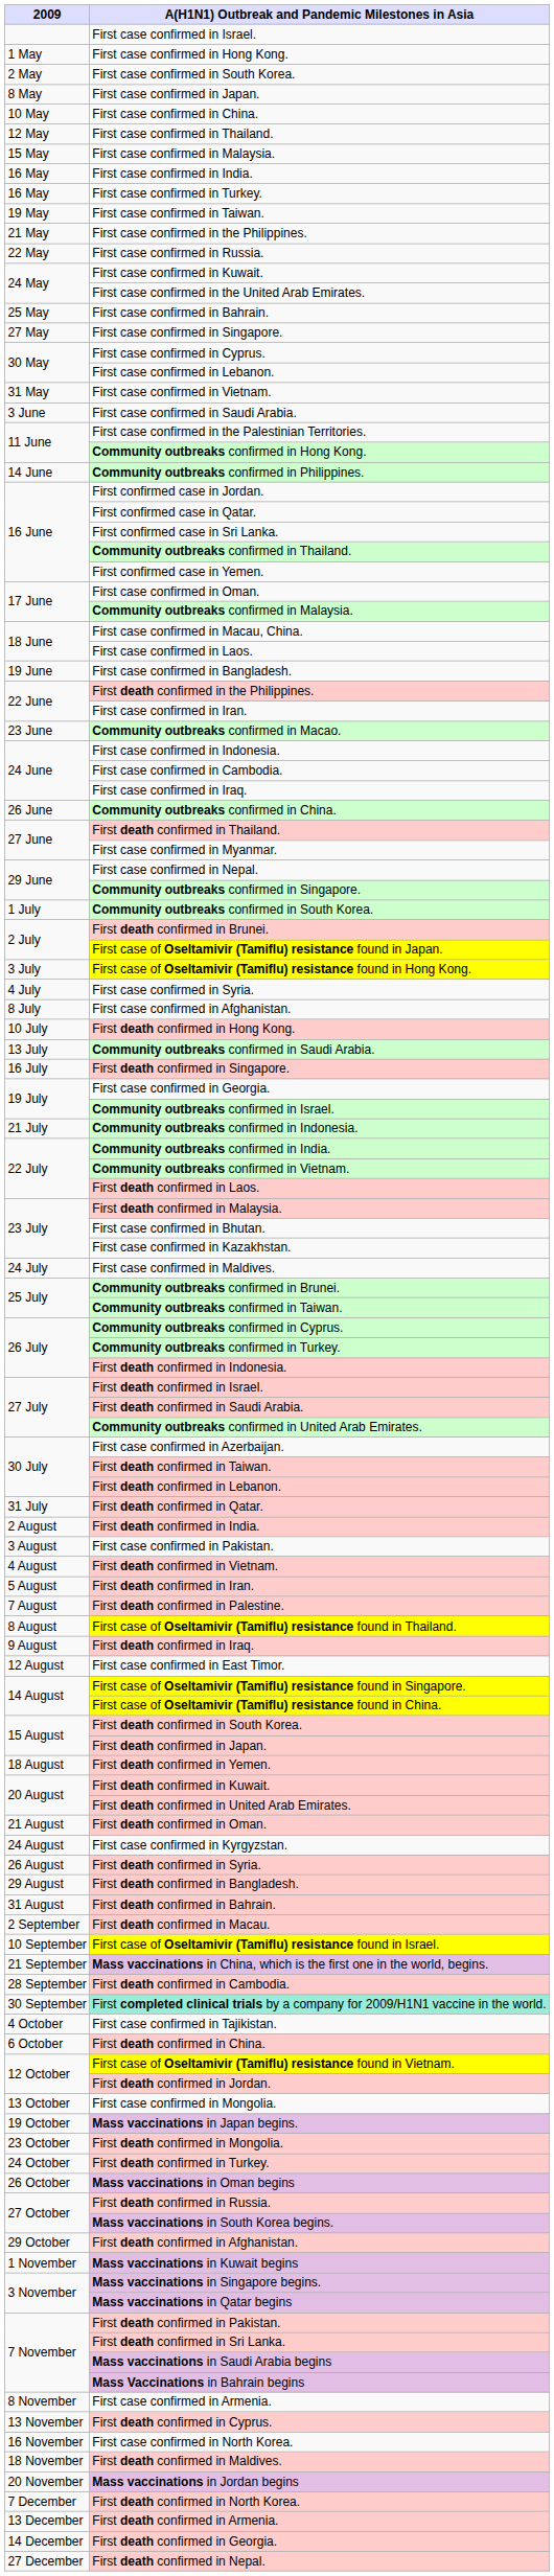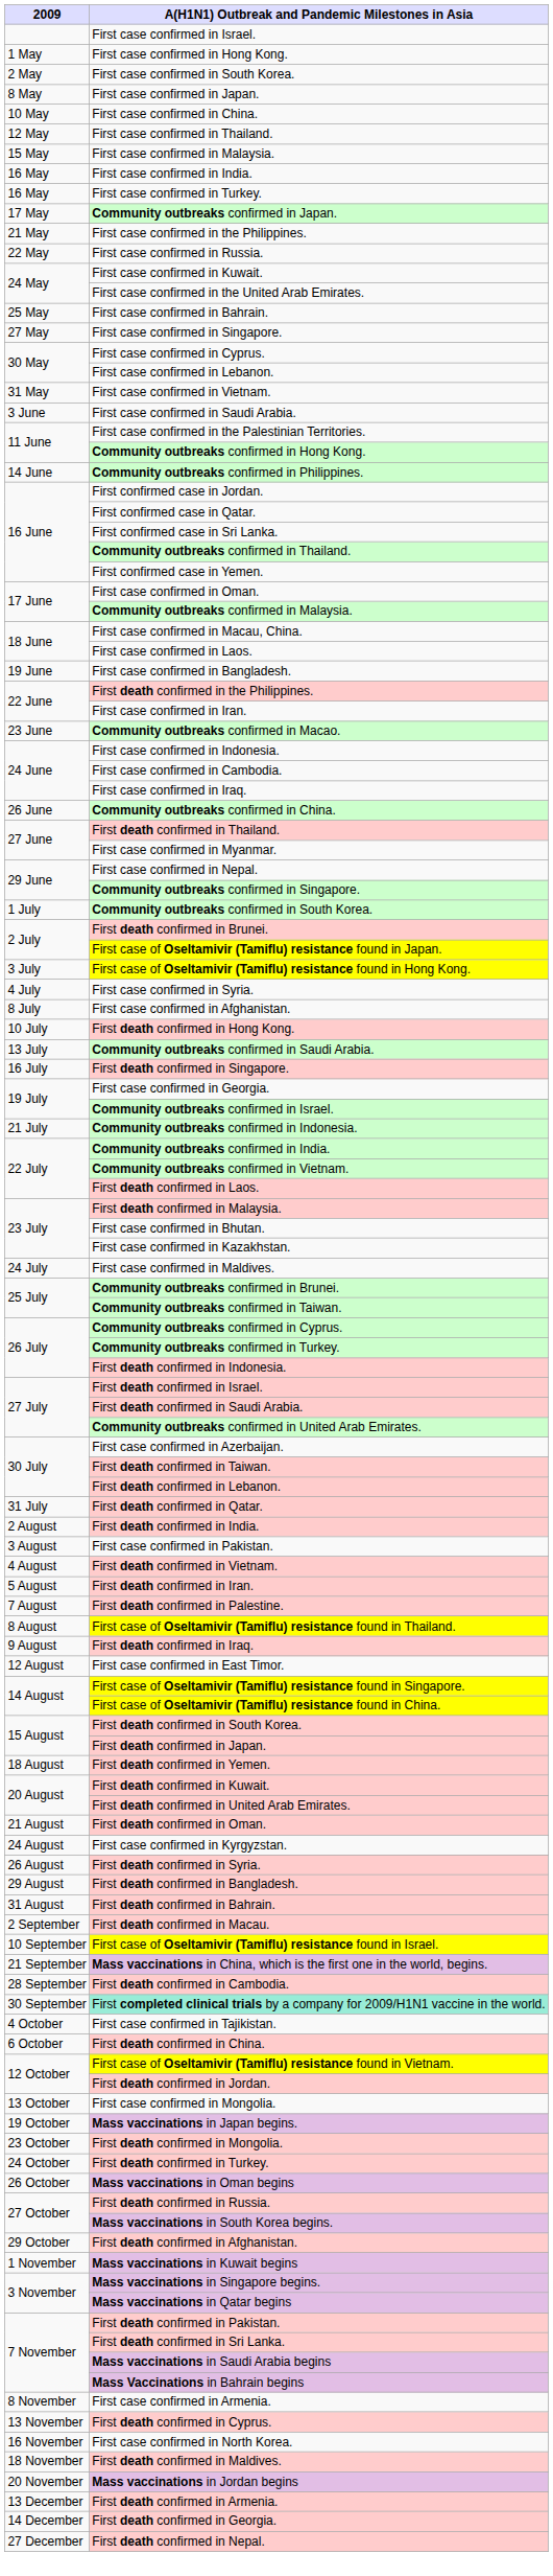+ row: 17 May | Community outbreaks confirmed in Japan.
- row: 19 May | First case confirmed in Taiwan.
- row: 7 December | First death confirmed in North Korea.
